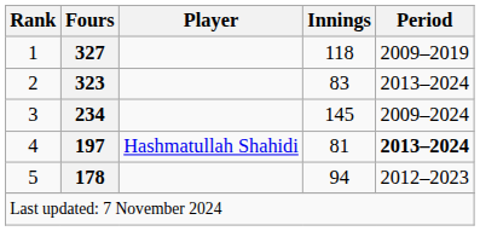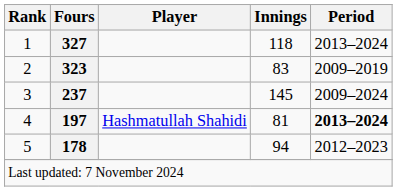1 | Period: 2009–2019 -> 2013–2024
2 | Period: 2013–2024 -> 2009–2019
3 | Fours: 234 -> 237
